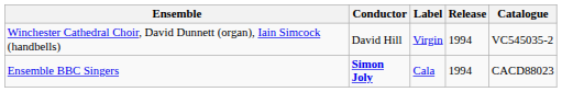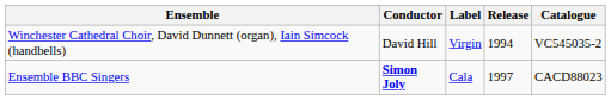Ensemble BBC Singers | Release: 1994 -> 1997
